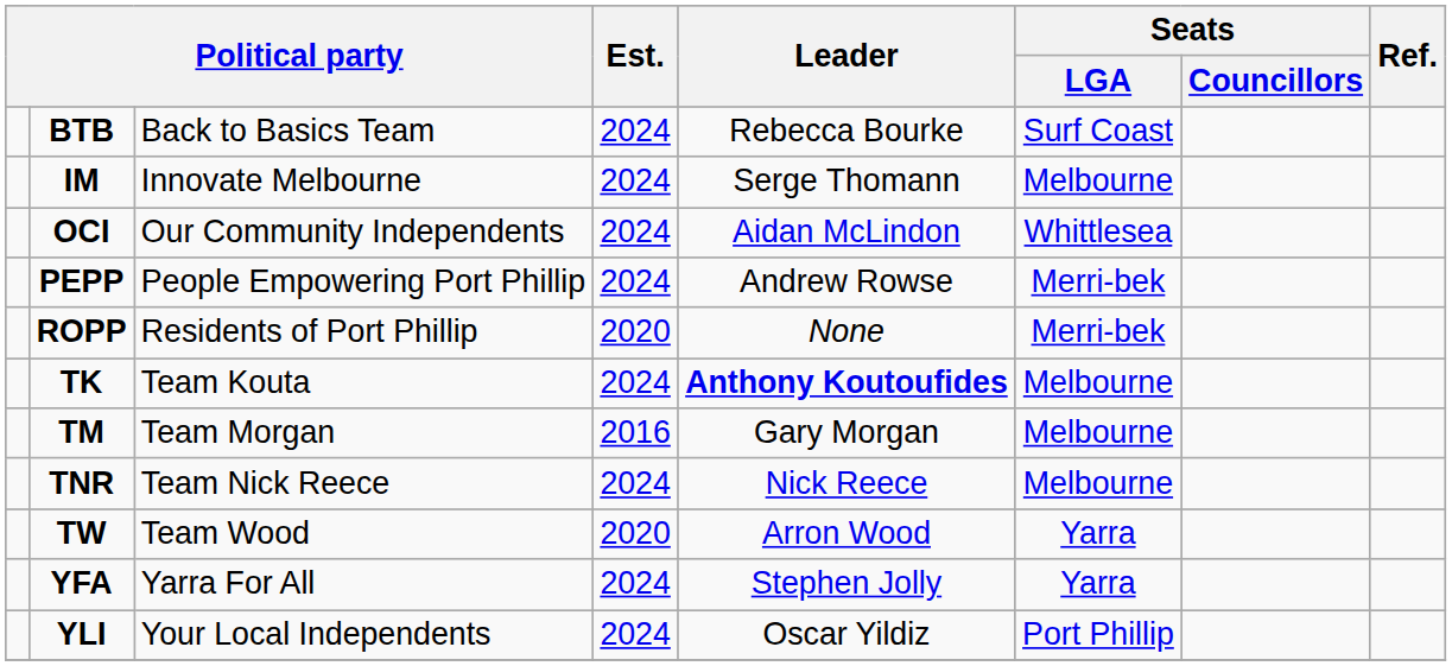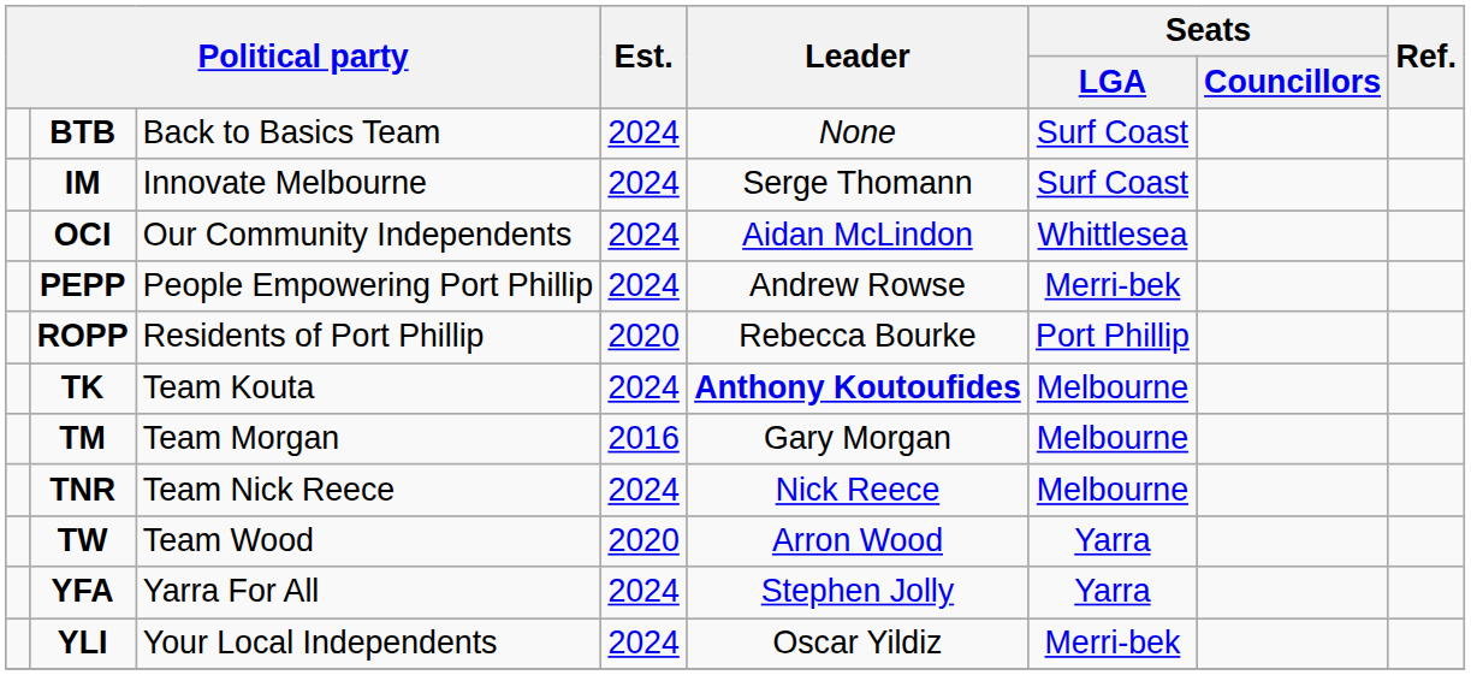BTB | Leader: Rebecca Bourke -> None
IM | Seats / LGA: Melbourne -> Surf Coast
ROPP | Leader: None -> Rebecca Bourke
ROPP | Seats / LGA: Merri-bek -> Port Phillip
YLI | Seats / LGA: Port Phillip -> Merri-bek
